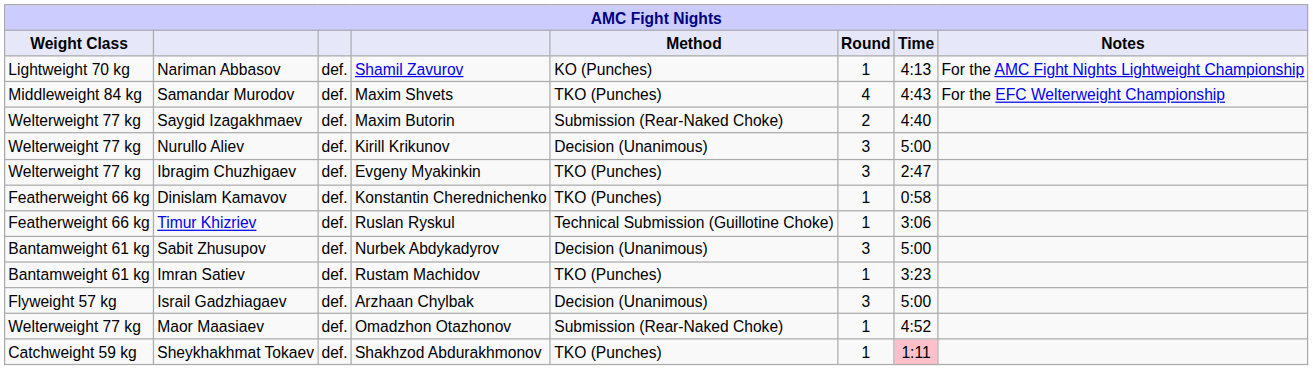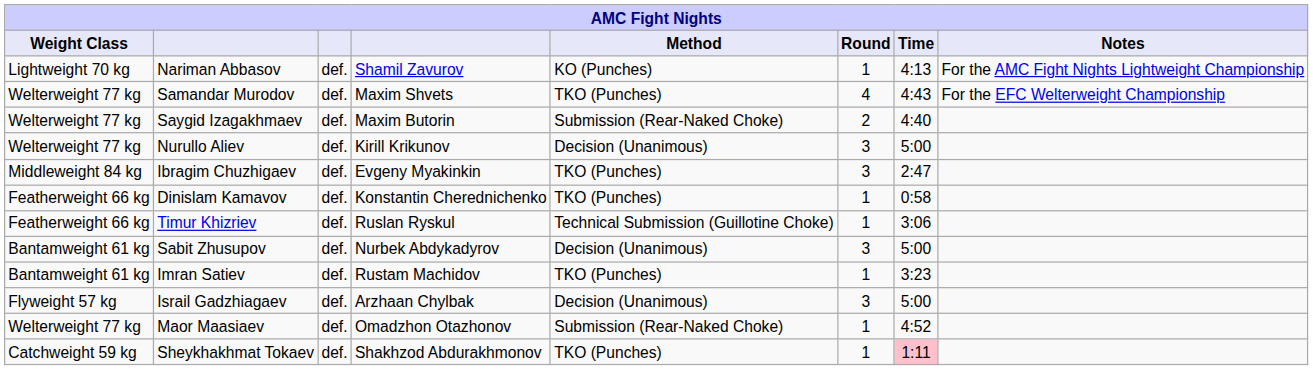Samandar Murodov | Weight Class: Middleweight 84 kg -> Welterweight 77 kg
Ibragim Chuzhigaev | Weight Class: Welterweight 77 kg -> Middleweight 84 kg
